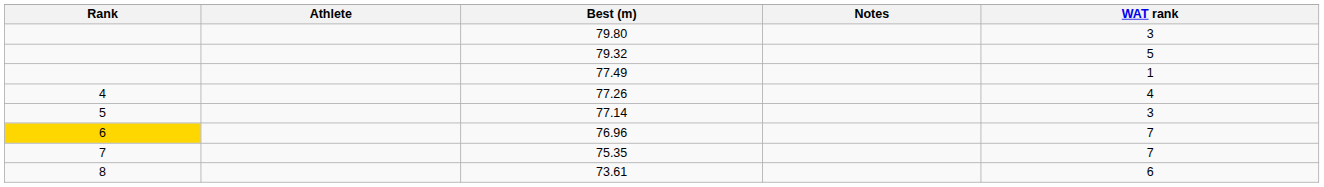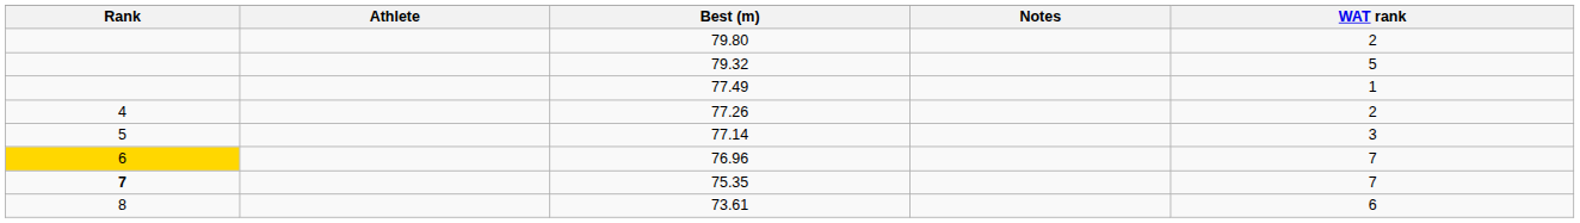79.80 | WAT rank: 3 -> 2
77.26 | WAT rank: 4 -> 2
75.35 | Rank: normal -> bold
